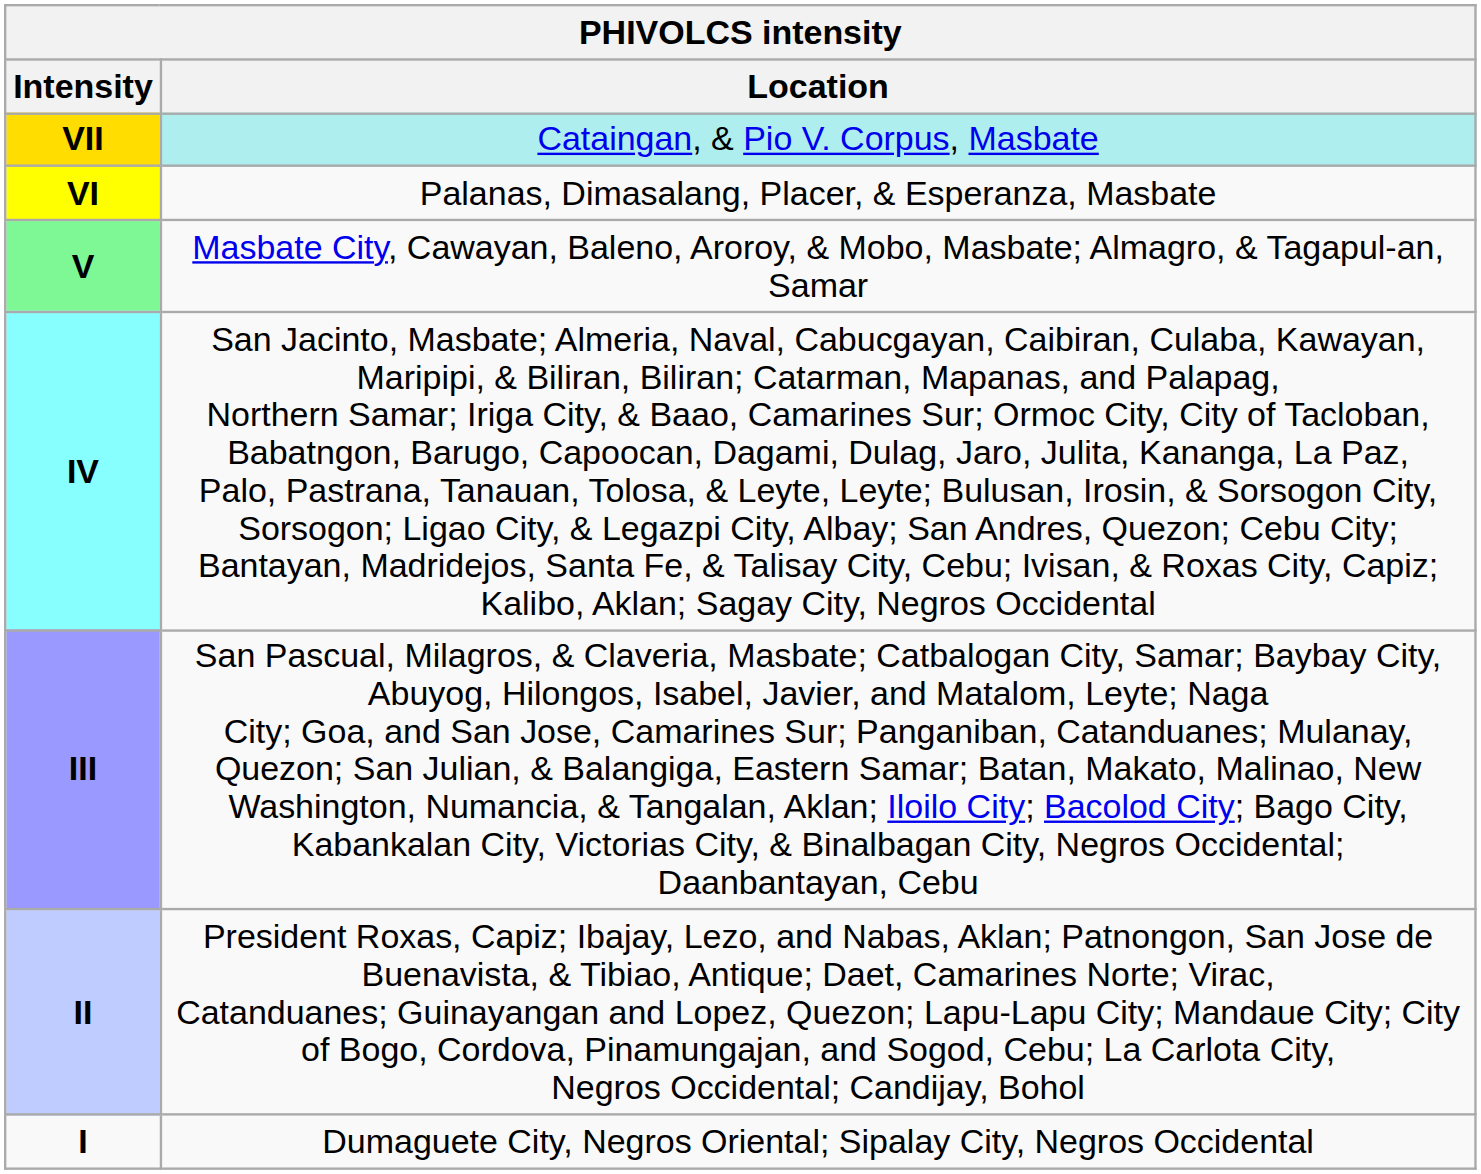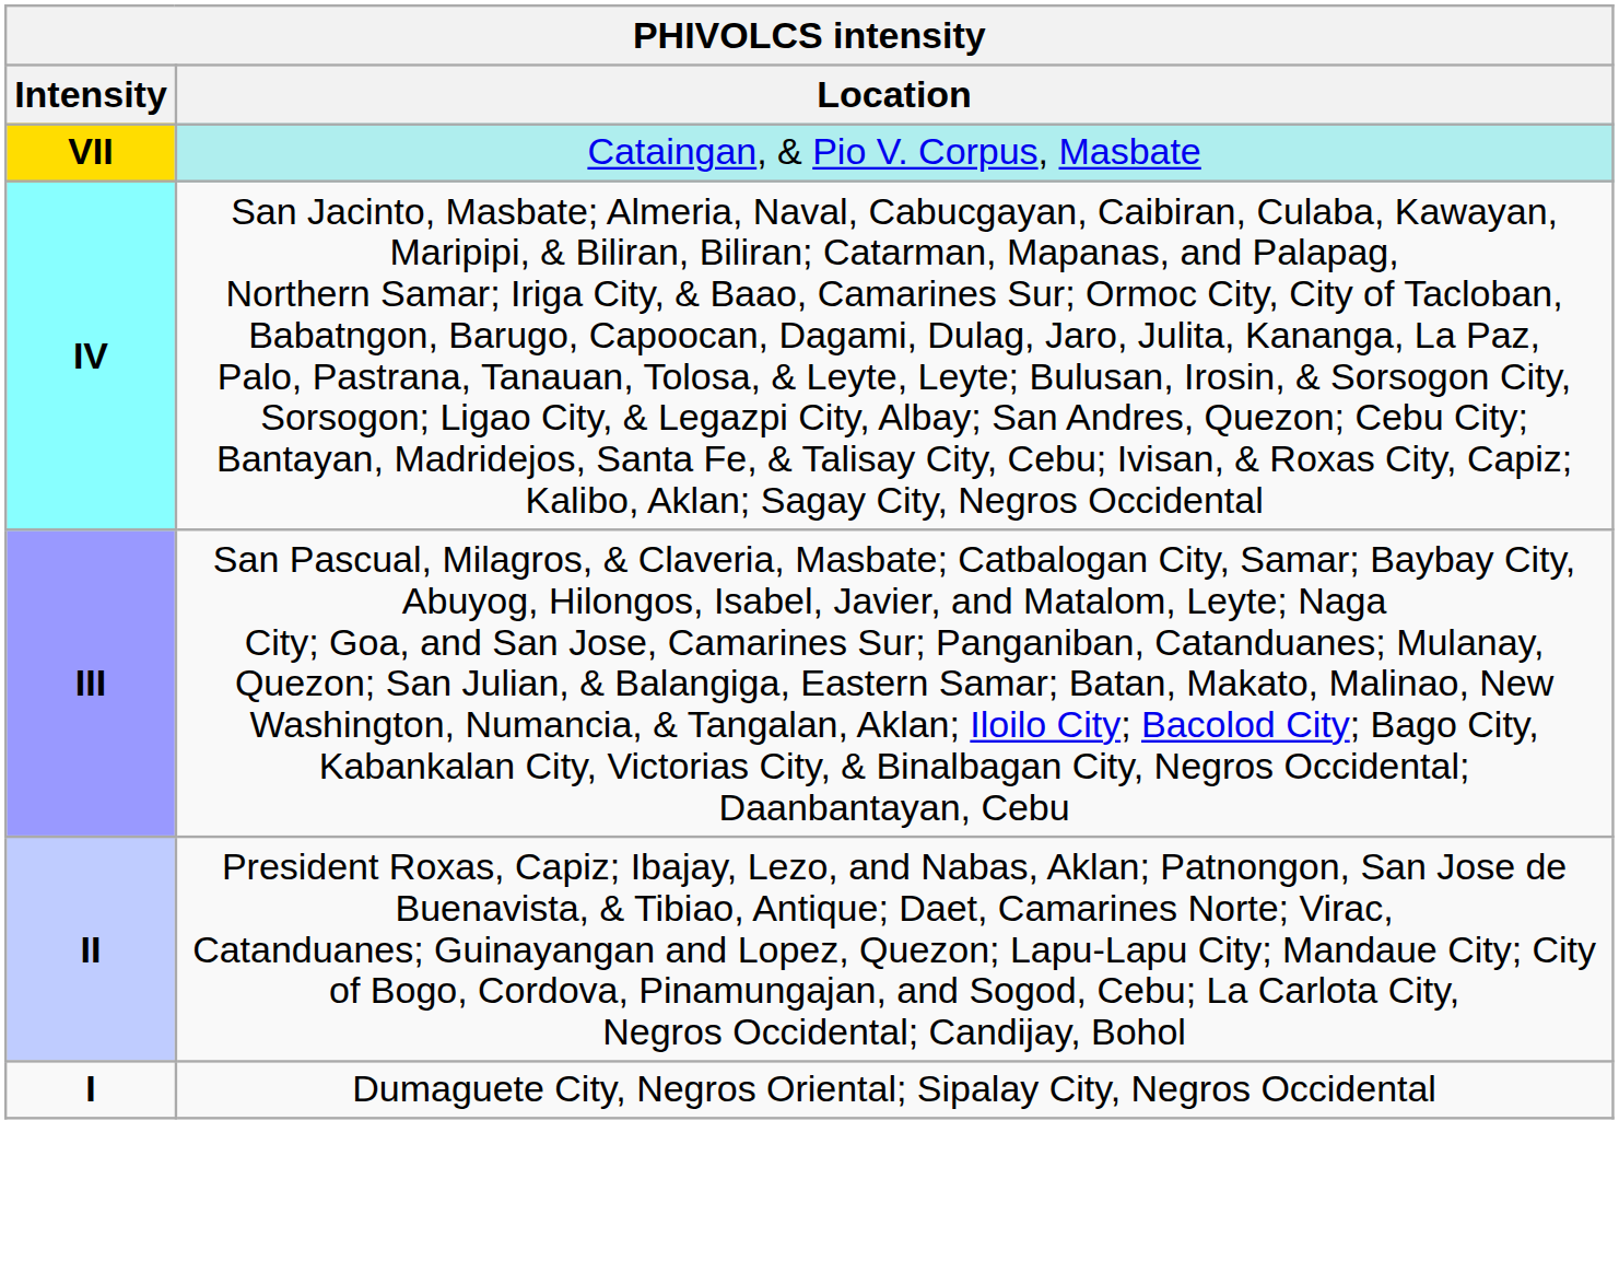- row: VI | Palanas, Dimasalang, Placer, & Esperanza, Masbate
- row: V | Masbate City, Cawayan, Baleno, Aroroy, & Mobo, Masbate; Almagro, & Tagapul-an, Samar
